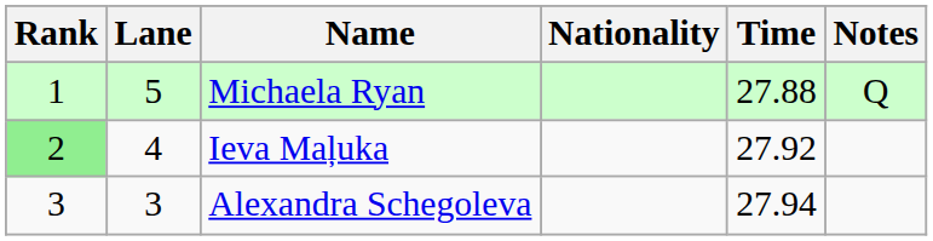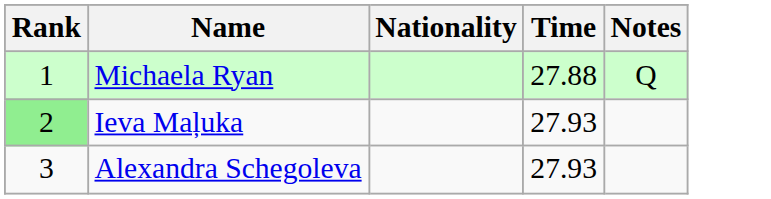- column: Lane | 5 | 4 | 3
Ieva Maļuka | Time: 27.92 -> 27.93
Alexandra Schegoleva | Time: 27.94 -> 27.93
